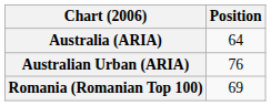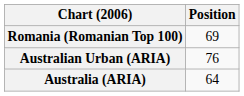rows swapped: Australia (ARIA) <-> Romania (Romanian Top 100)
